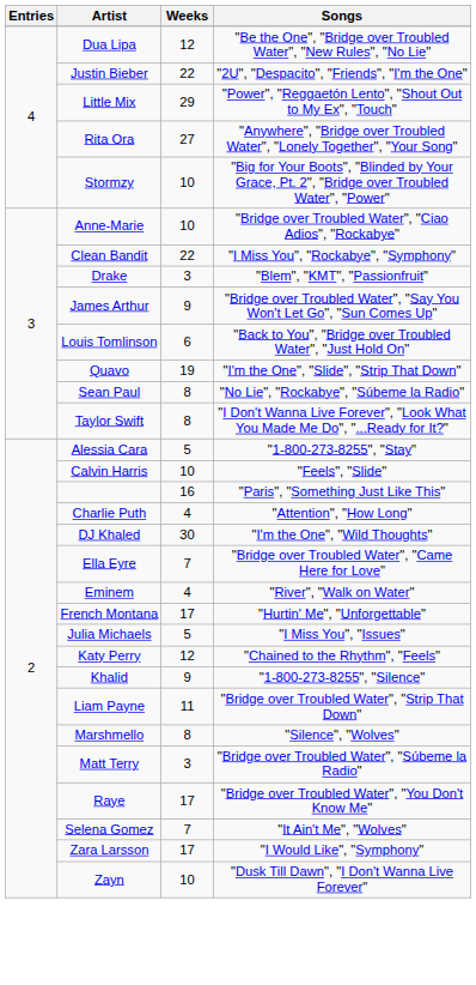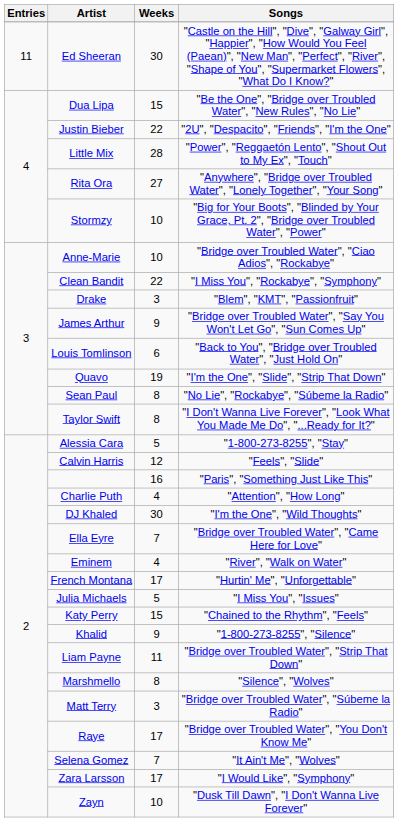+ row: 11 | Ed Sheeran | 30 | "Castle on the Hill", "Dive", "Galway Girl", "Happier", "How Would You Feel (Paean)", "New Man", "Perfect", "River", "Shape of You", "Supermarket Flowers", "What Do I Know?"
Dua Lipa | Weeks: 12 -> 15
Little Mix | Weeks: 29 -> 28
Calvin Harris | Weeks: 10 -> 12
Katy Perry | Weeks: 12 -> 15
